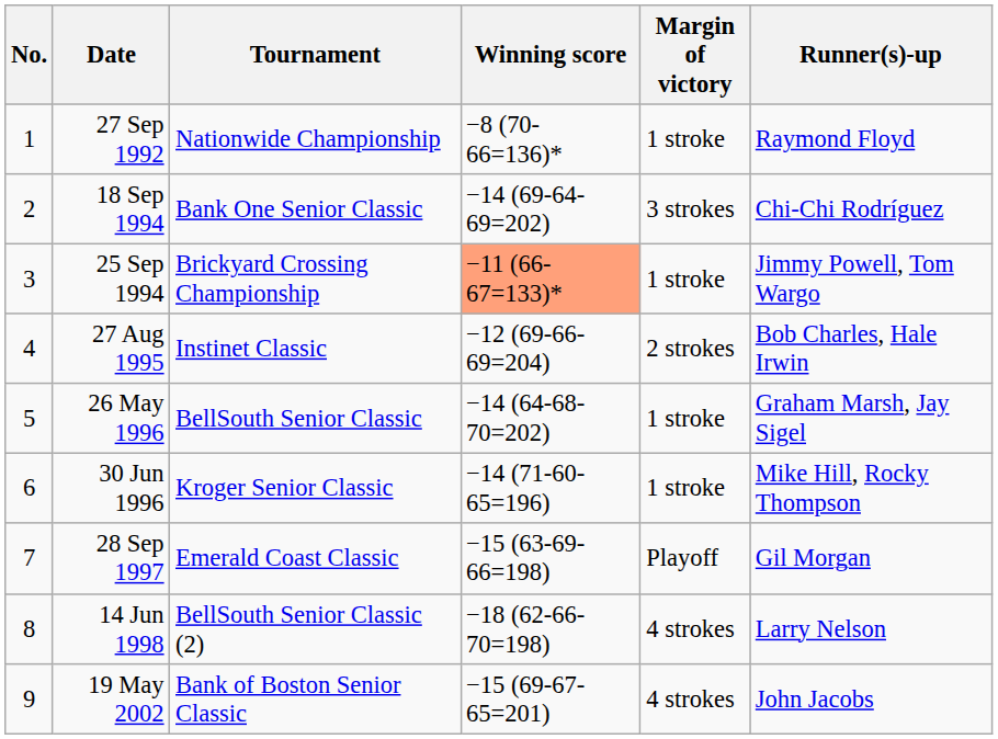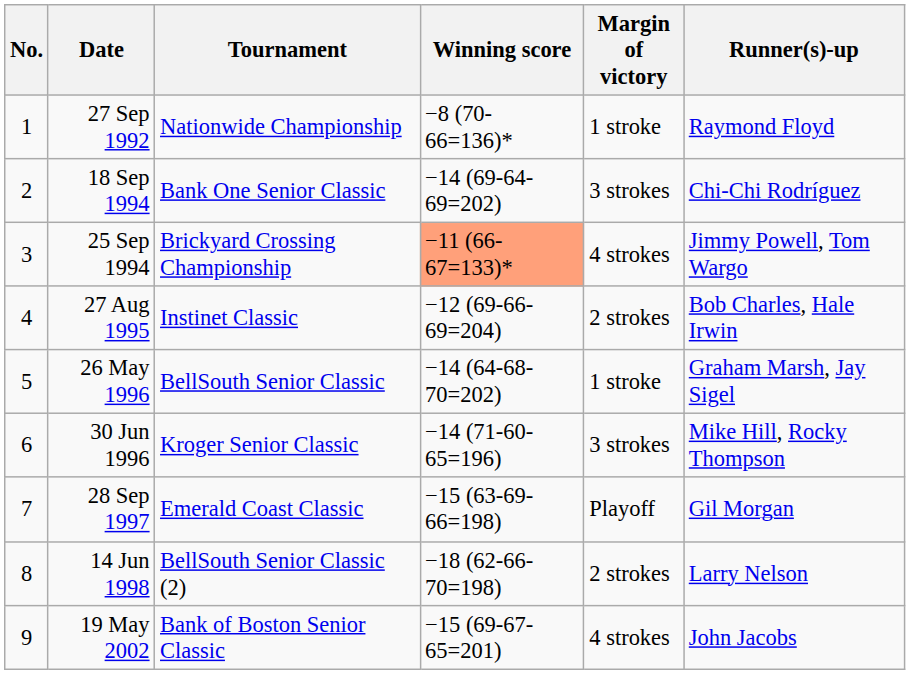25 Sep 1994 | Margin of victory: 1 stroke -> 4 strokes
30 Jun 1996 | Margin of victory: 1 stroke -> 3 strokes
14 Jun 1998 | Margin of victory: 4 strokes -> 2 strokes
